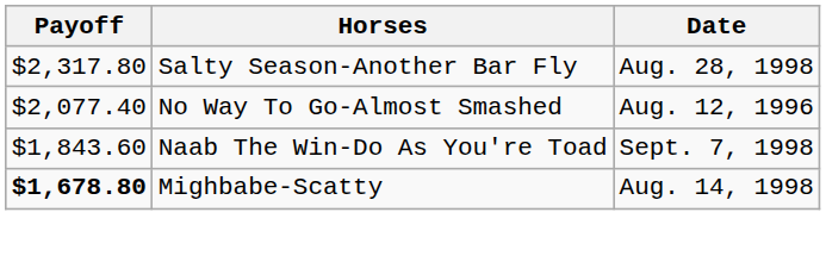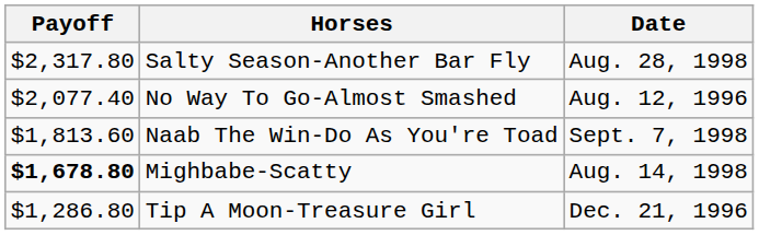Naab The Win-Do As You're Toad | Payoff: $1,843.60 -> $1,813.60
+ row: $1,286.80 | Tip A Moon-Treasure Girl | Dec. 21, 1996
